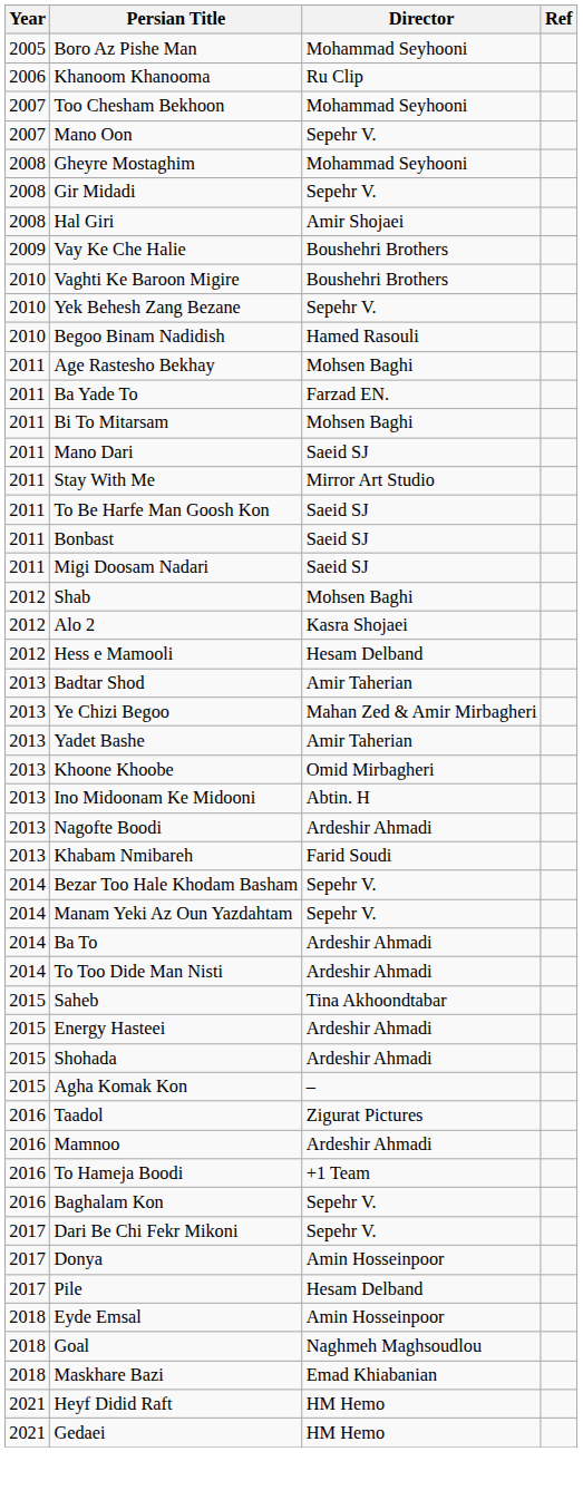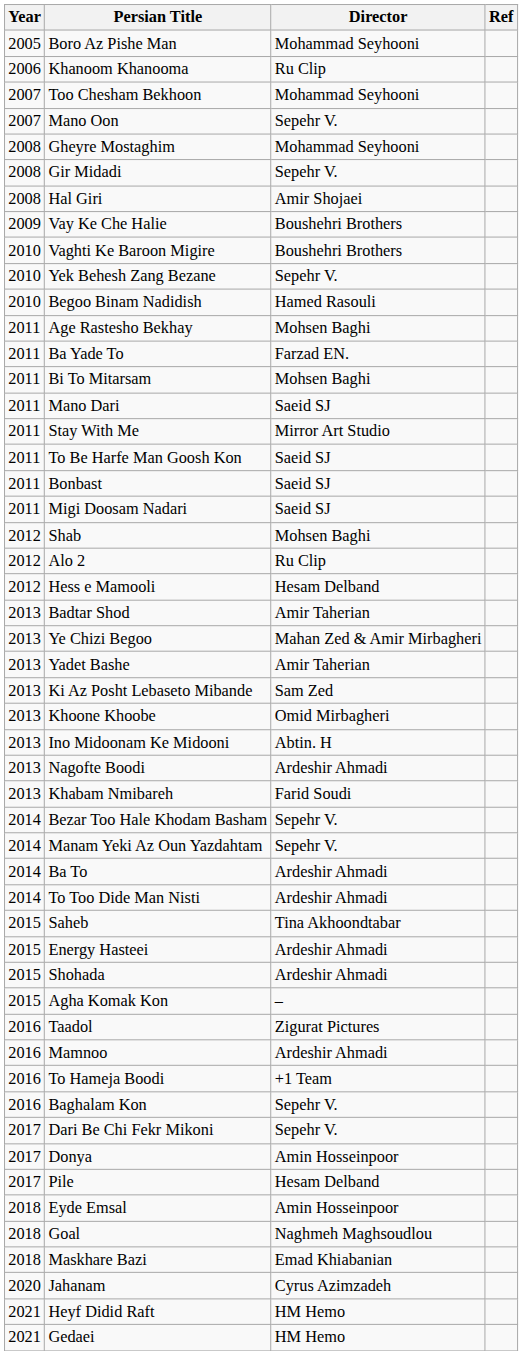Alo 2 | Director: Kasra Shojaei -> Ru Clip
+ row: 2013 | Ki Az Posht Lebaseto Mibande | Sam Zed
+ row: 2020 | Jahanam | Cyrus Azimzadeh
